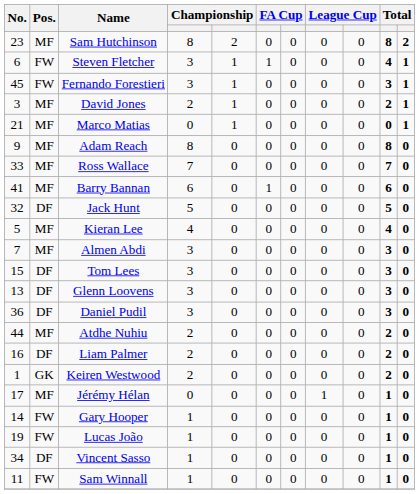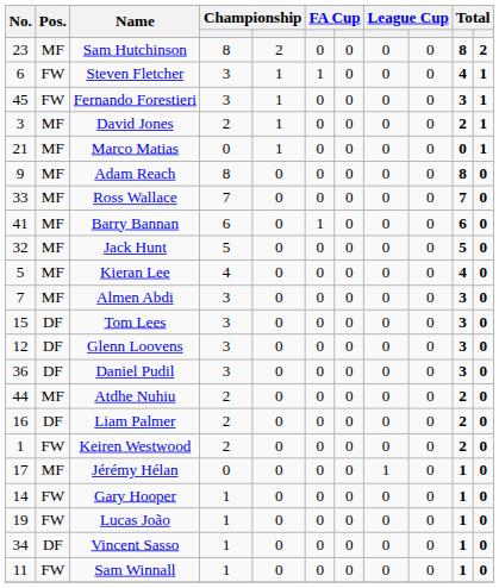Jack Hunt | Pos.: DF -> MF
Glenn Loovens | No.: 13 -> 12
Keiren Westwood | Pos.: GK -> FW
